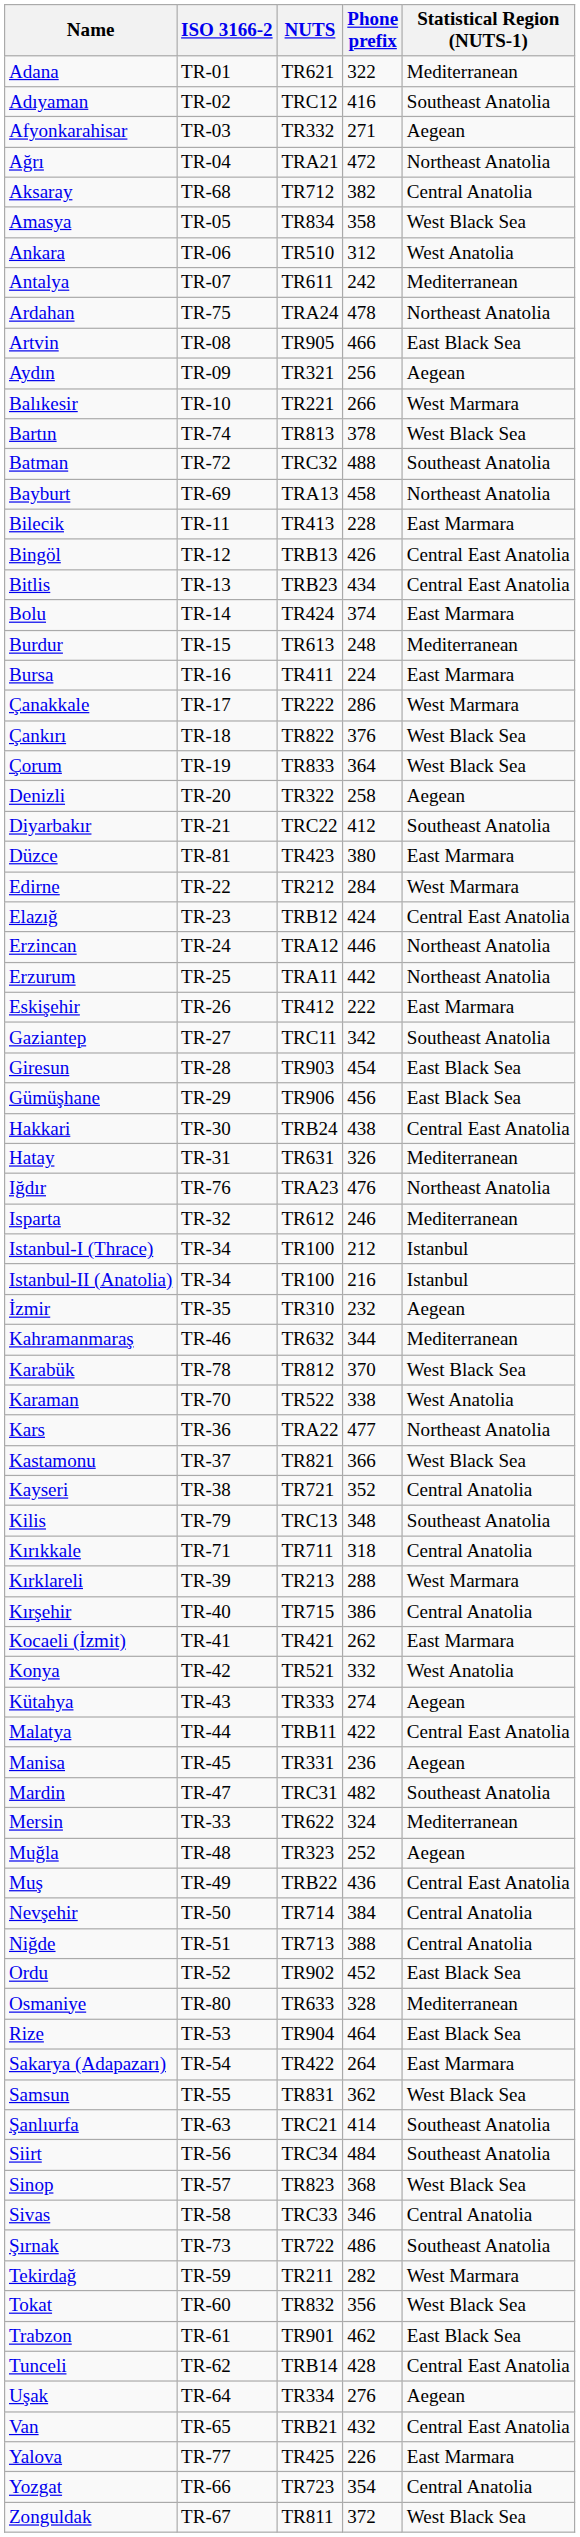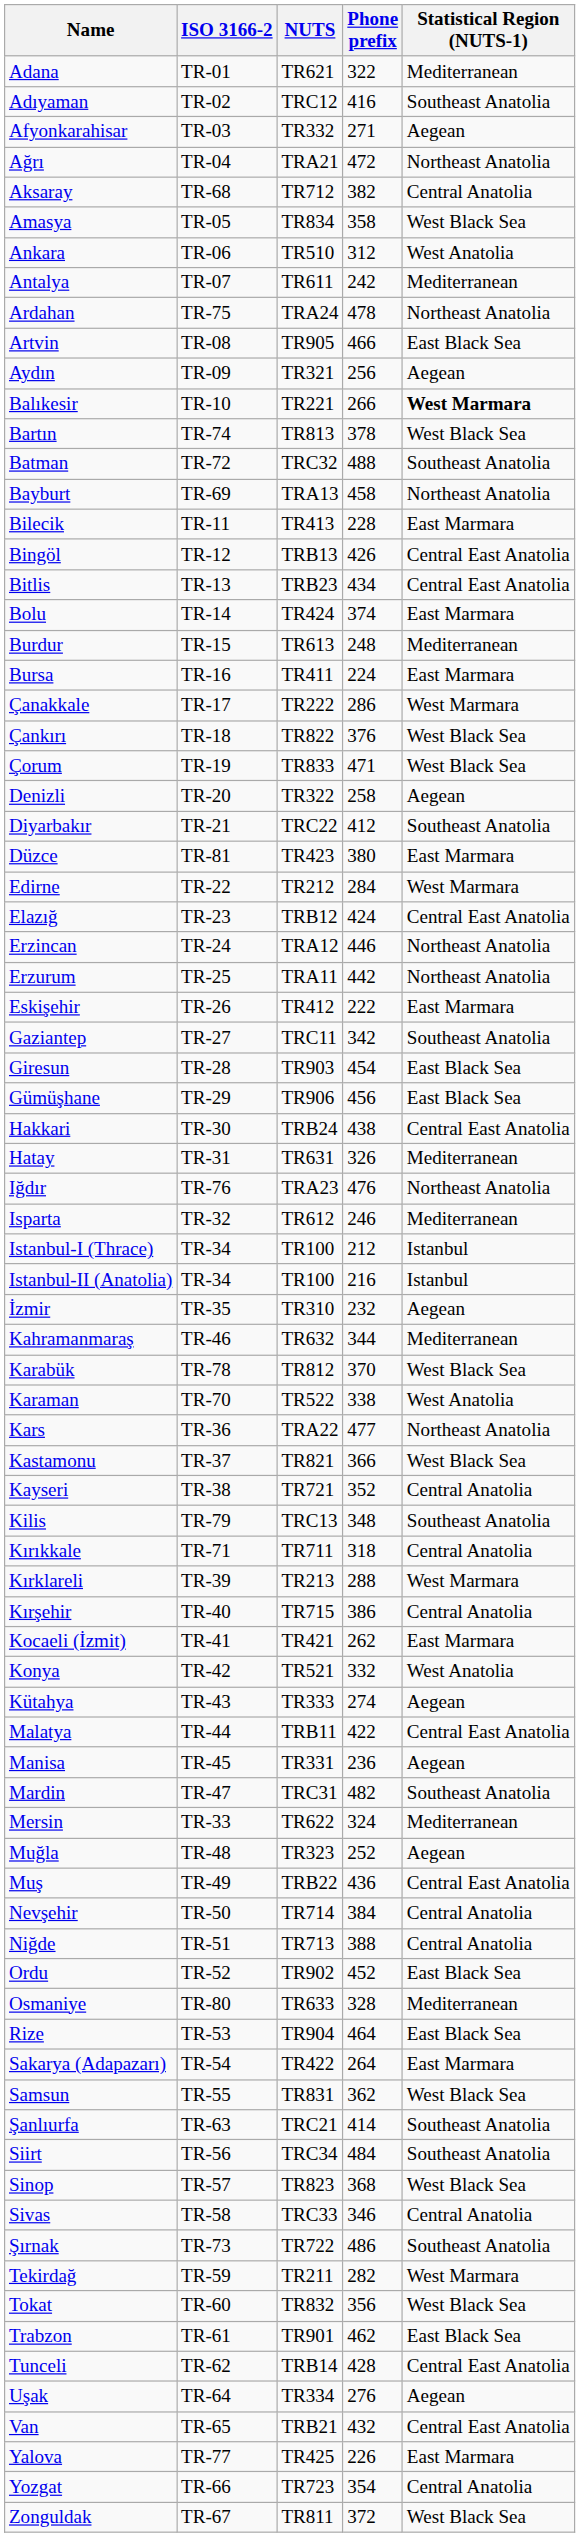Balıkesir | Statistical Region (NUTS-1): normal -> bold
Çorum | Phone prefix: 364 -> 471
